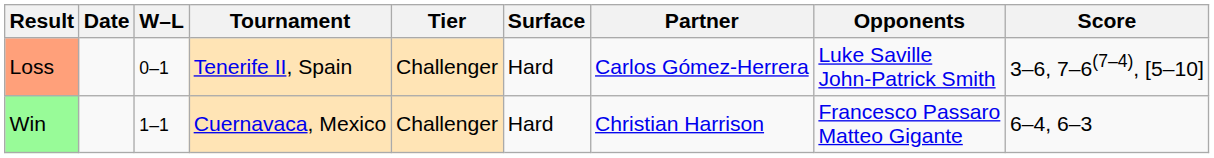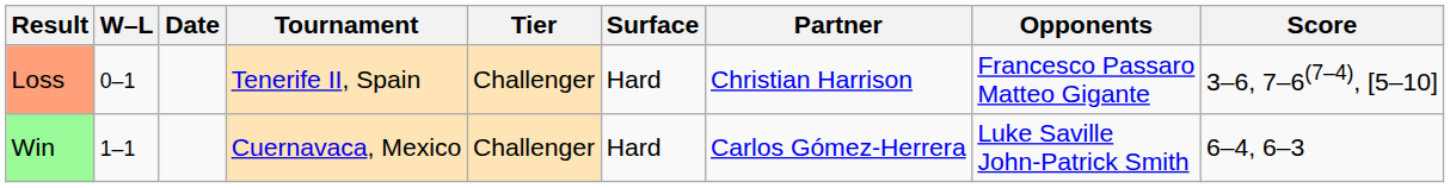columns swapped: W–L <-> Date
Loss | Partner: Carlos Gómez-Herrera -> Christian Harrison
Loss | Opponents: Luke Saville John-Patrick Smith -> Francesco Passaro Matteo Gigante
Win | Partner: Christian Harrison -> Carlos Gómez-Herrera
Win | Opponents: Francesco Passaro Matteo Gigante -> Luke Saville John-Patrick Smith
